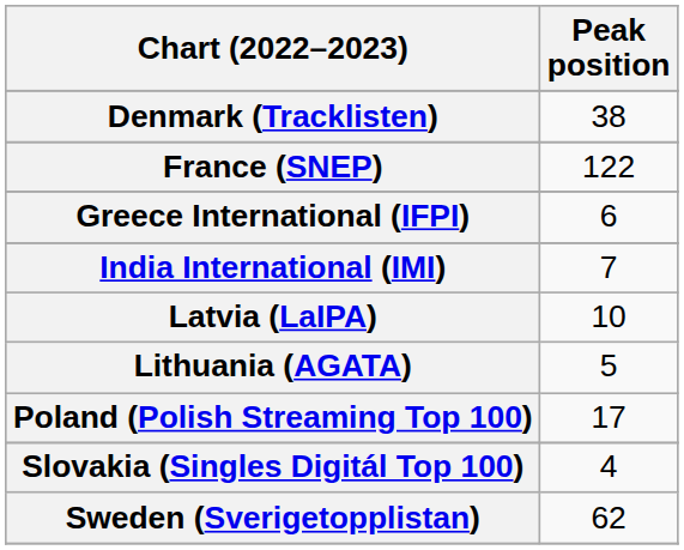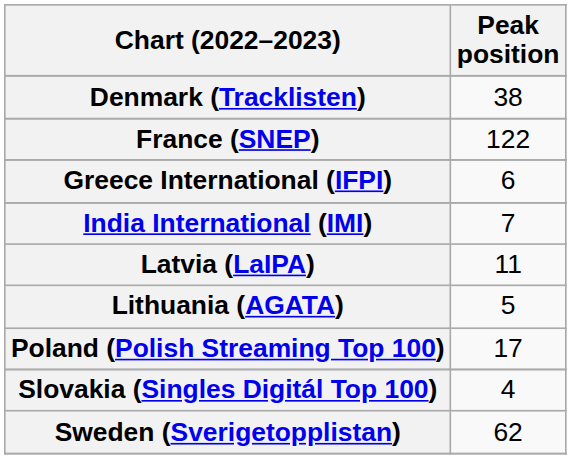Latvia (LaIPA) | Peak position: 10 -> 11
